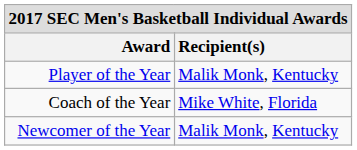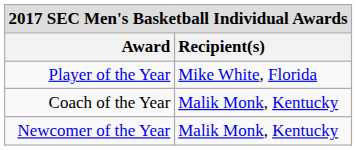Player of the Year | Recipient(s): Malik Monk, Kentucky -> Mike White, Florida
Coach of the Year | Recipient(s): Mike White, Florida -> Malik Monk, Kentucky
